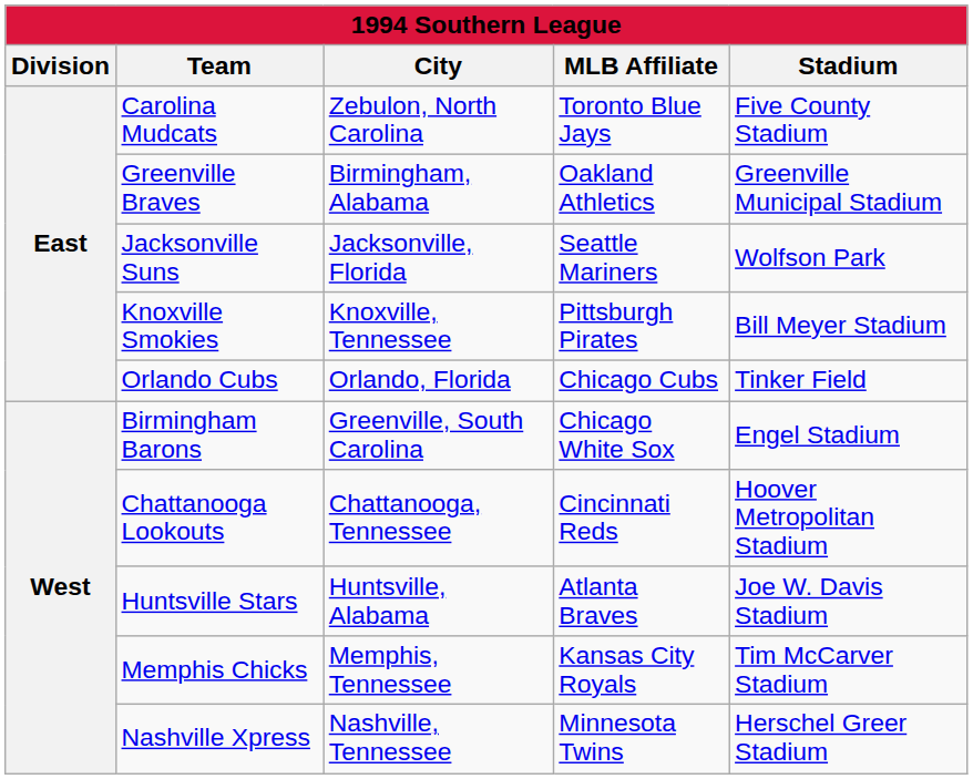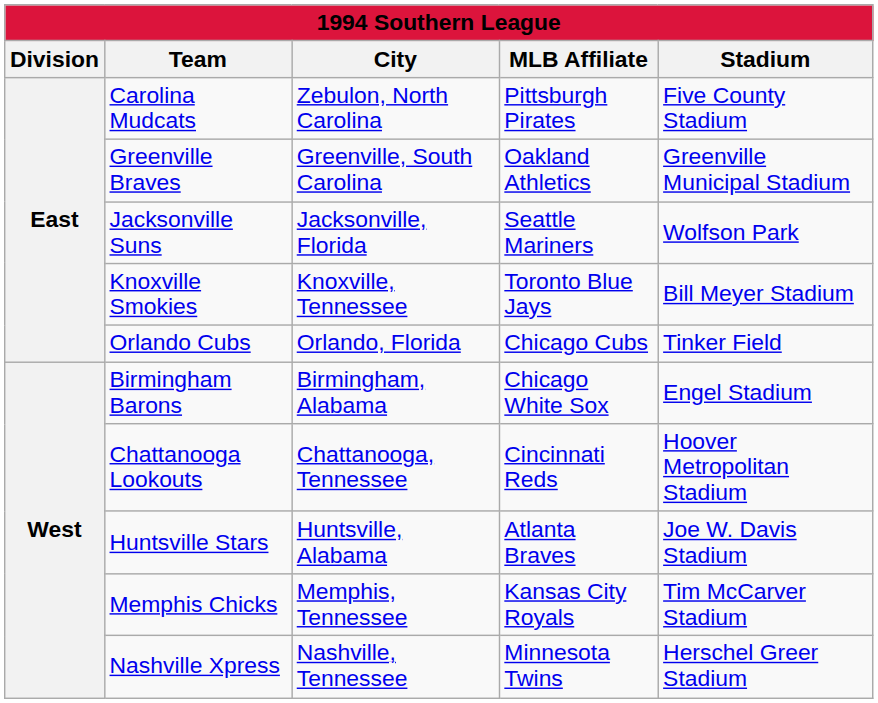Carolina Mudcats | MLB Affiliate: Toronto Blue Jays -> Pittsburgh Pirates
Greenville Braves | City: Birmingham, Alabama -> Greenville, South Carolina
Knoxville Smokies | MLB Affiliate: Pittsburgh Pirates -> Toronto Blue Jays
Birmingham Barons | City: Greenville, South Carolina -> Birmingham, Alabama
